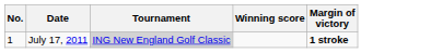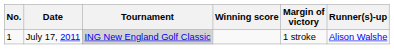+ column: Runner(s)-up | Alison Walshe
July 17, 2011 | Margin of victory: bold -> normal
